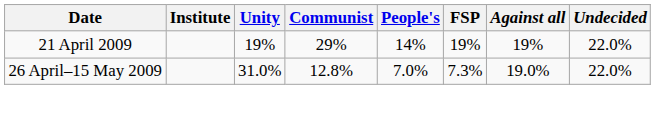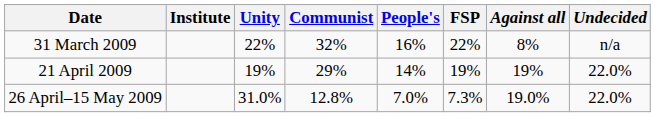+ row: 31 March 2009 | 22% | 32% | 16% | 22% | 8% | n/a
